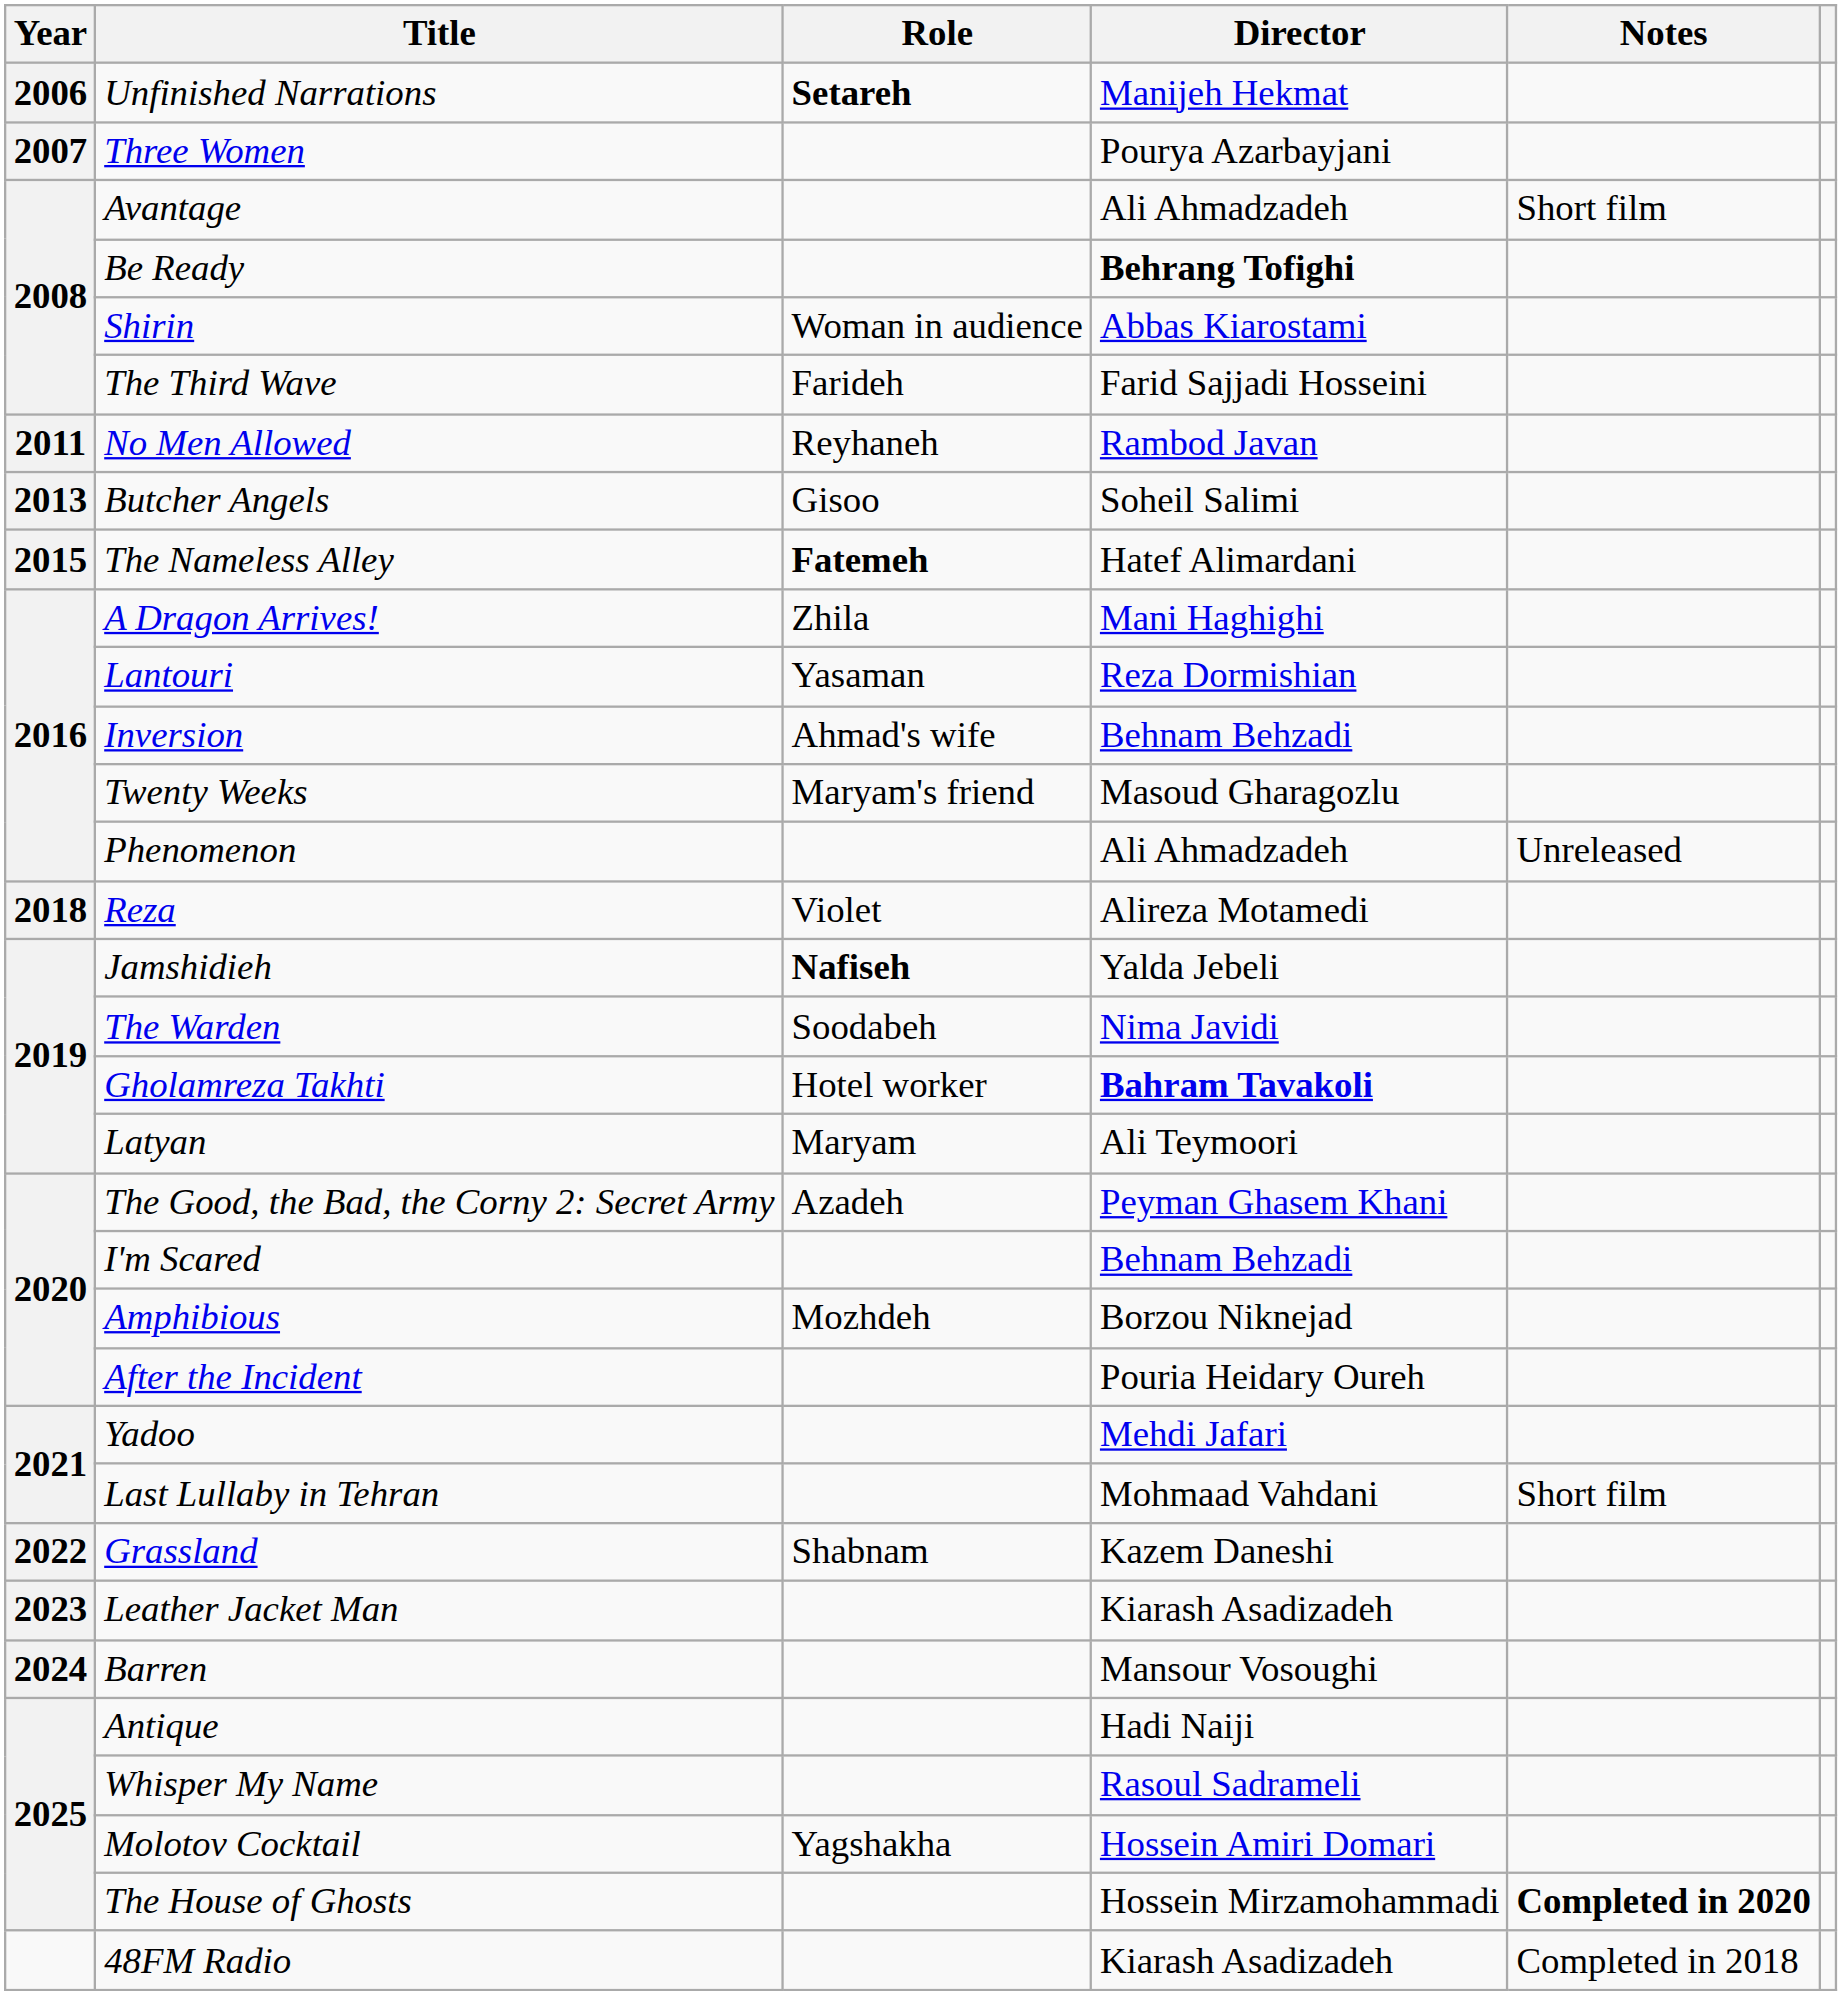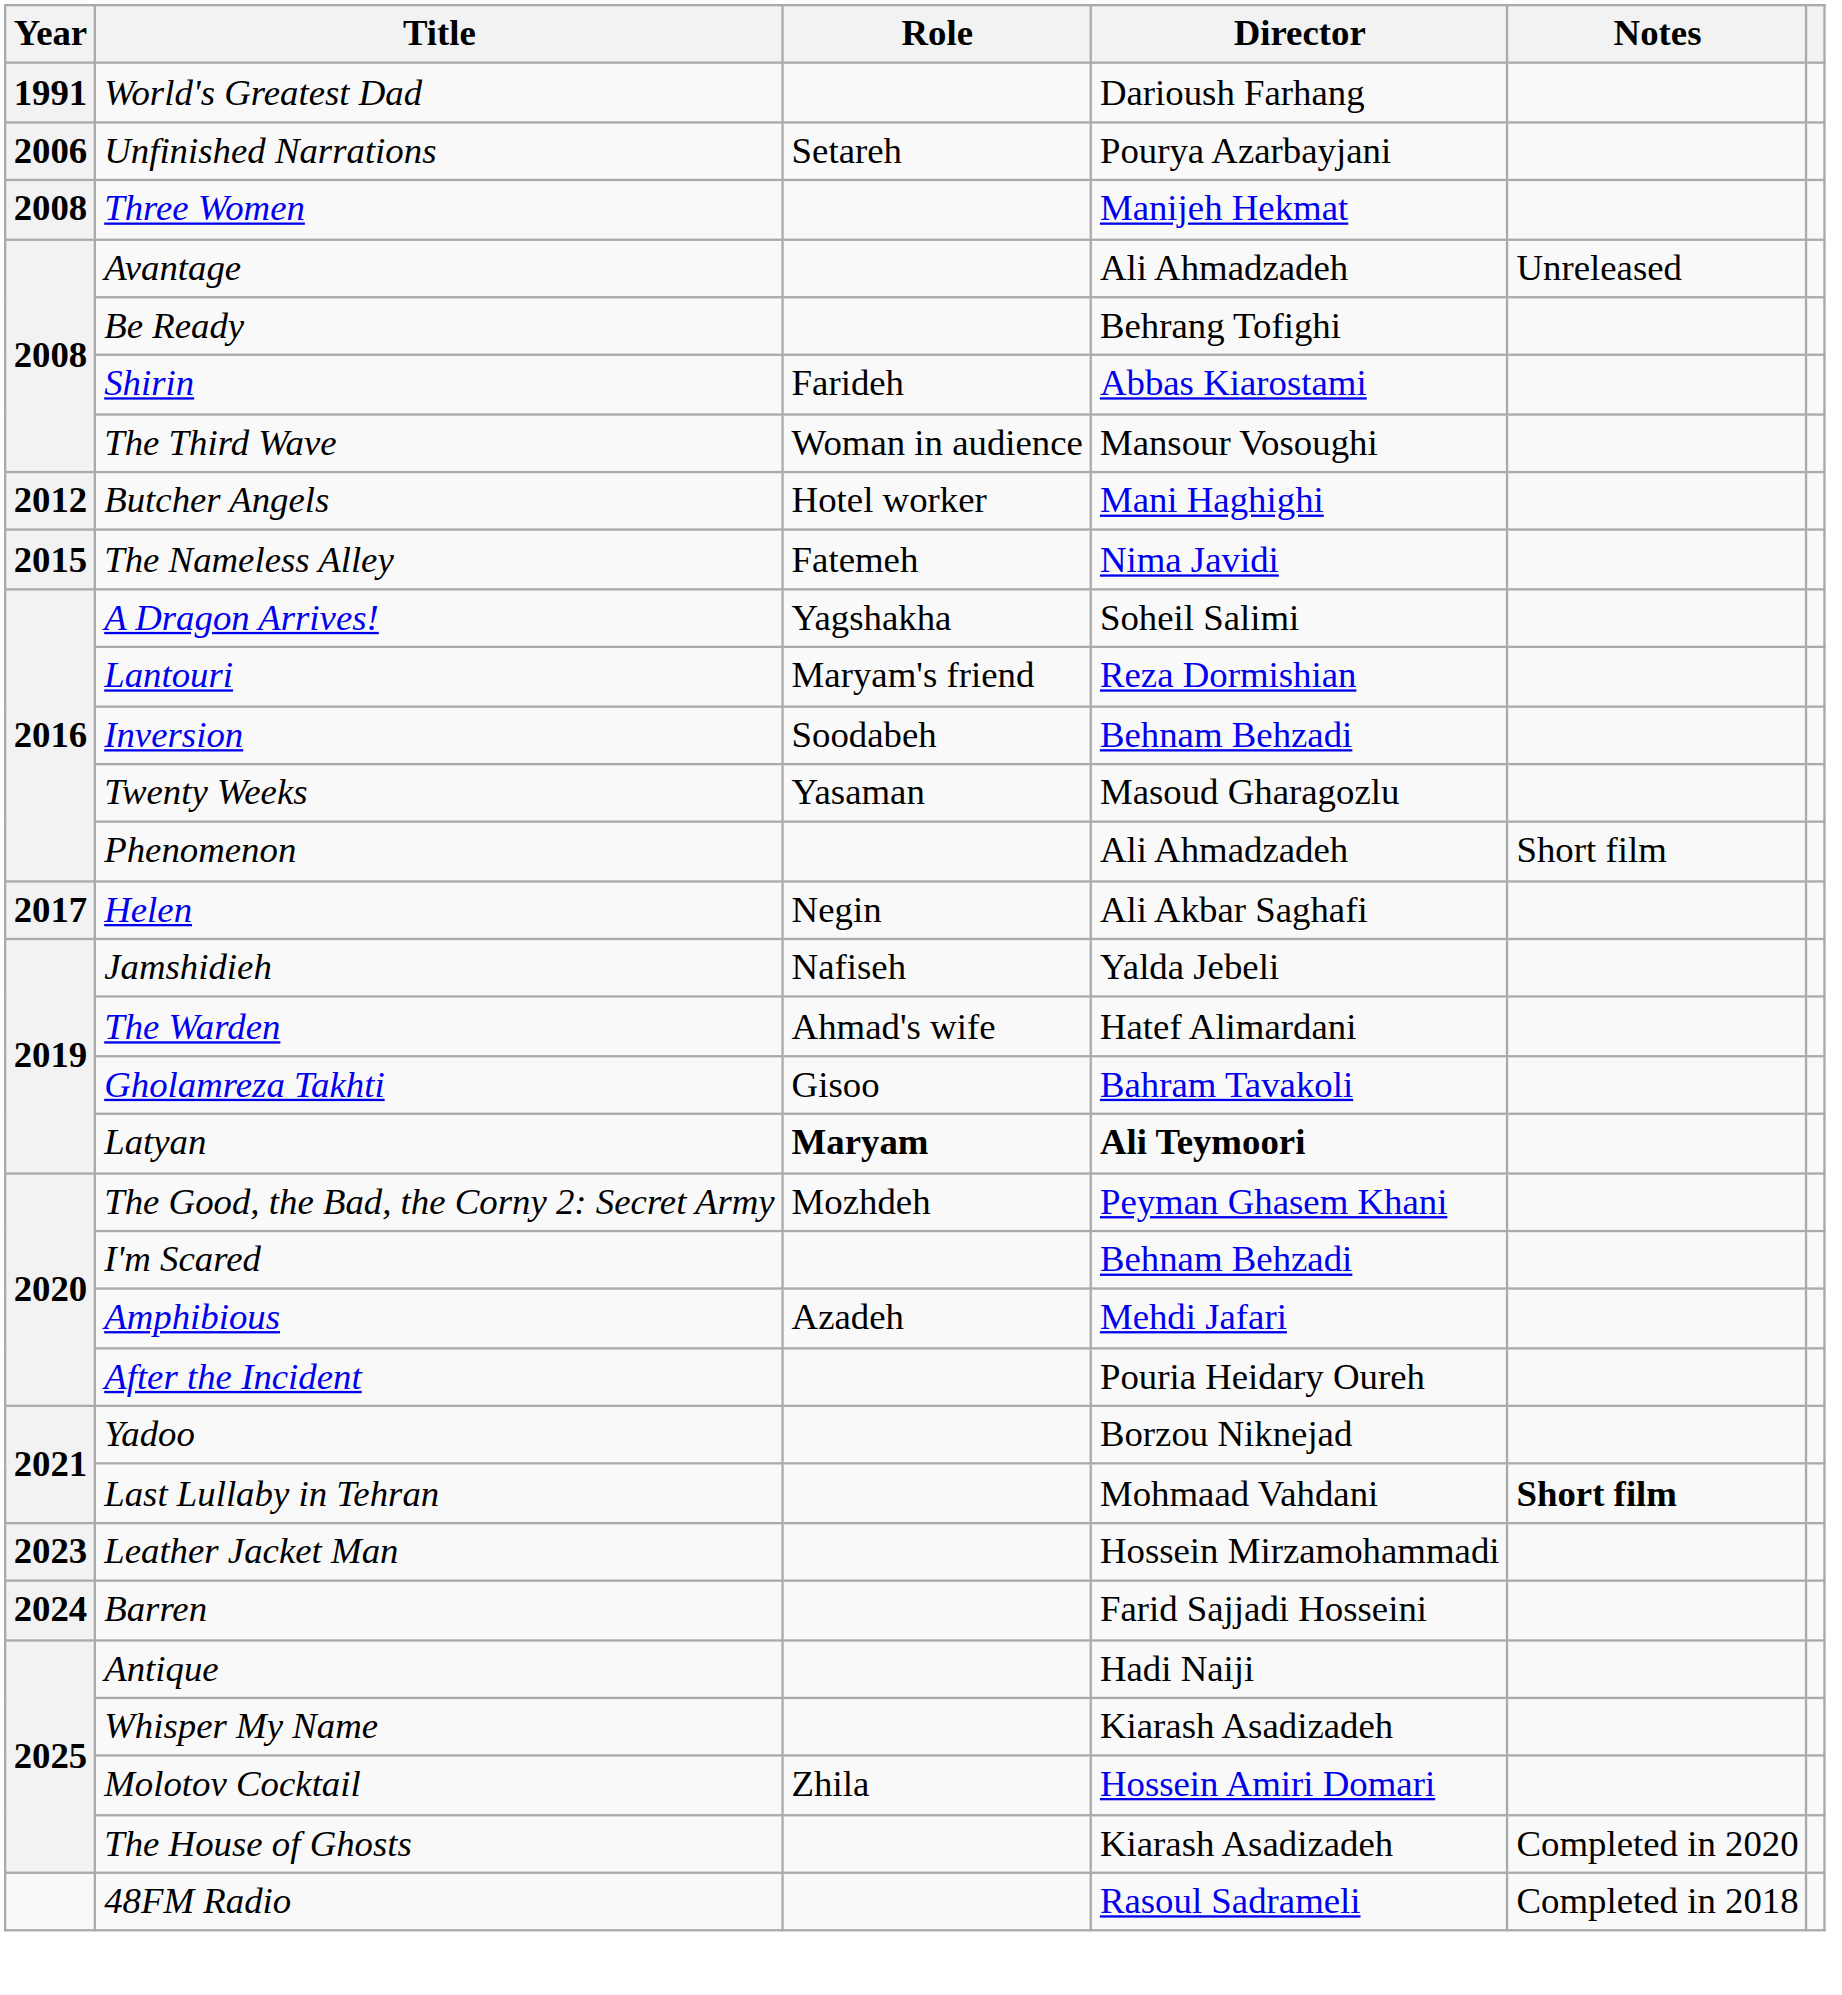+ row: 1991 | World's Greatest Dad | Darioush Farhang
Unfinished Narrations | Role: bold -> normal
Unfinished Narrations | Director: Manijeh Hekmat -> Pourya Azarbayjani
Three Women | Year: 2007 -> 2008
Three Women | Director: Pourya Azarbayjani -> Manijeh Hekmat
Avantage | Notes: Short film -> Unreleased
Be Ready | Director: bold -> normal
Shirin | Role: Woman in audience -> Farideh
The Third Wave | Role: Farideh -> Woman in audience
The Third Wave | Director: Farid Sajjadi Hosseini -> Mansour Vosoughi
- row: 2011 | No Men Allowed | Reyhaneh | Rambod Javan
Butcher Angels | Year: 2013 -> 2012
Butcher Angels | Role: Gisoo -> Hotel worker
Butcher Angels | Director: Soheil Salimi -> Mani Haghighi
The Nameless Alley | Role: bold -> normal
The Nameless Alley | Director: Hatef Alimardani -> Nima Javidi
A Dragon Arrives! | Role: Zhila -> Yagshakha
A Dragon Arrives! | Director: Mani Haghighi -> Soheil Salimi
Lantouri | Role: Yasaman -> Maryam's friend
Inversion | Role: Ahmad's wife -> Soodabeh
Twenty Weeks | Role: Maryam's friend -> Yasaman
Phenomenon | Notes: Unreleased -> Short film
+ row: 2017 | Helen | Negin | Ali Akbar Saghafi
- row: 2018 | Reza | Violet | Alireza Motamedi
Jamshidieh | Role: bold -> normal
The Warden | Role: Soodabeh -> Ahmad's wife
The Warden | Director: Nima Javidi -> Hatef Alimardani
Gholamreza Takhti | Role: Hotel worker -> Gisoo
Gholamreza Takhti | Director: bold -> normal
Latyan | Role: normal -> bold
Latyan | Director: normal -> bold
The Good, the Bad, the Corny 2: Secret Army | Role: Azadeh -> Mozhdeh
Amphibious | Role: Mozhdeh -> Azadeh
Amphibious | Director: Borzou Niknejad -> Mehdi Jafari
Yadoo | Director: Mehdi Jafari -> Borzou Niknejad
Last Lullaby in Tehran | Notes: normal -> bold
- row: 2022 | Grassland | Shabnam | Kazem Daneshi
Leather Jacket Man | Director: Kiarash Asadizadeh -> Hossein Mirzamohammadi
Barren | Director: Mansour Vosoughi -> Farid Sajjadi Hosseini
Whisper My Name | Director: Rasoul Sadrameli -> Kiarash Asadizadeh
Molotov Cocktail | Role: Yagshakha -> Zhila
The House of Ghosts | Director: Hossein Mirzamohammadi -> Kiarash Asadizadeh
The House of Ghosts | Notes: bold -> normal
48FM Radio | Director: Kiarash Asadizadeh -> Rasoul Sadrameli
